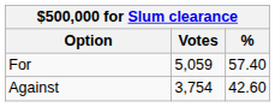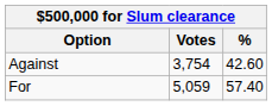rows swapped: For <-> Against
